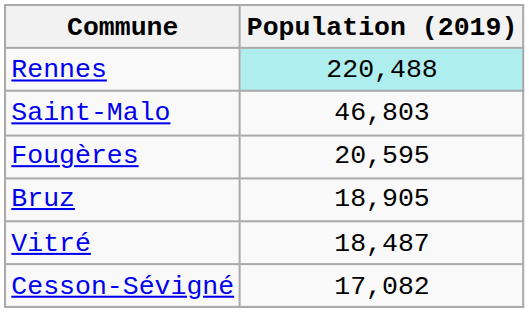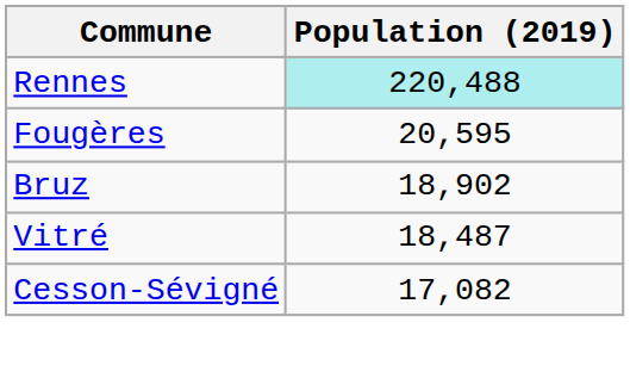- row: Saint-Malo | 46,803
Bruz | Population (2019): 18,905 -> 18,902
